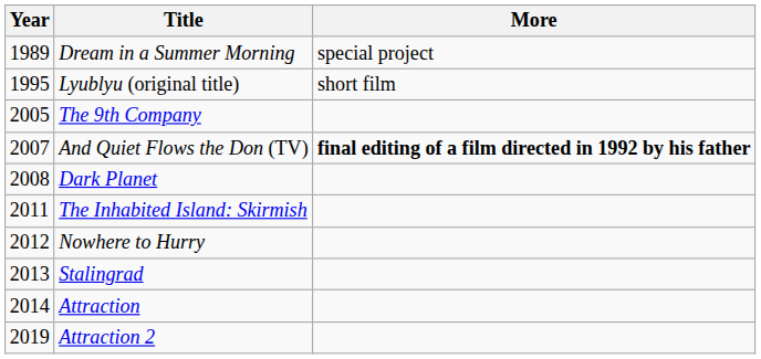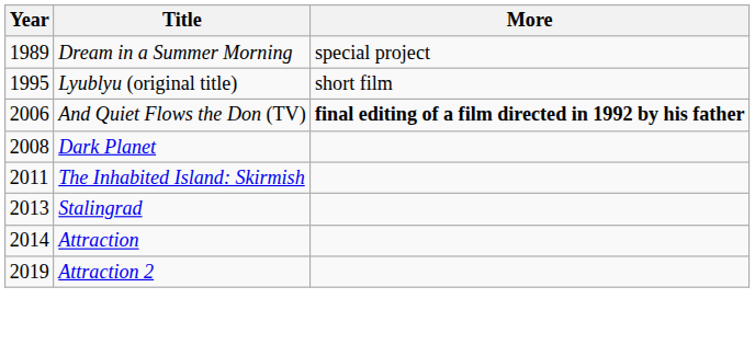- row: 2005 | The 9th Company
And Quiet Flows the Don (TV) | Year: 2007 -> 2006
- row: 2012 | Nowhere to Hurry
